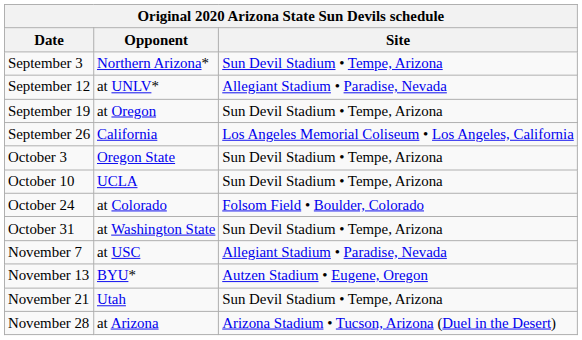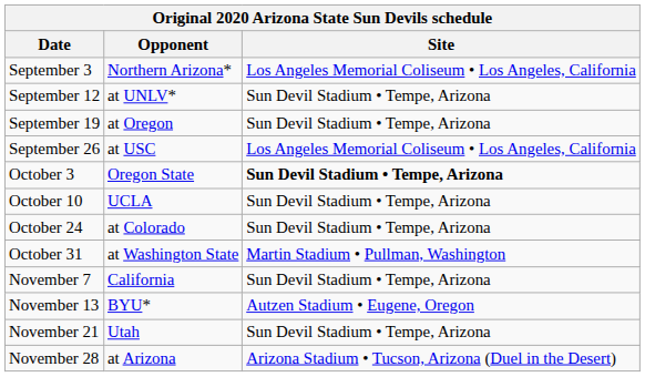September 3 | Site: Sun Devil Stadium • Tempe, Arizona -> Los Angeles Memorial Coliseum • Los Angeles, California
September 12 | Site: Allegiant Stadium • Paradise, Nevada -> Sun Devil Stadium • Tempe, Arizona
September 26 | Opponent: California -> at USC
October 3 | Site: normal -> bold
October 24 | Site: Folsom Field • Boulder, Colorado -> Sun Devil Stadium • Tempe, Arizona
October 31 | Site: Sun Devil Stadium • Tempe, Arizona -> Martin Stadium • Pullman, Washington
November 7 | Opponent: at USC -> California
November 7 | Site: Allegiant Stadium • Paradise, Nevada -> Sun Devil Stadium • Tempe, Arizona
